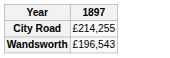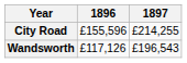+ column: 1896 | £155,596 | £117,126
